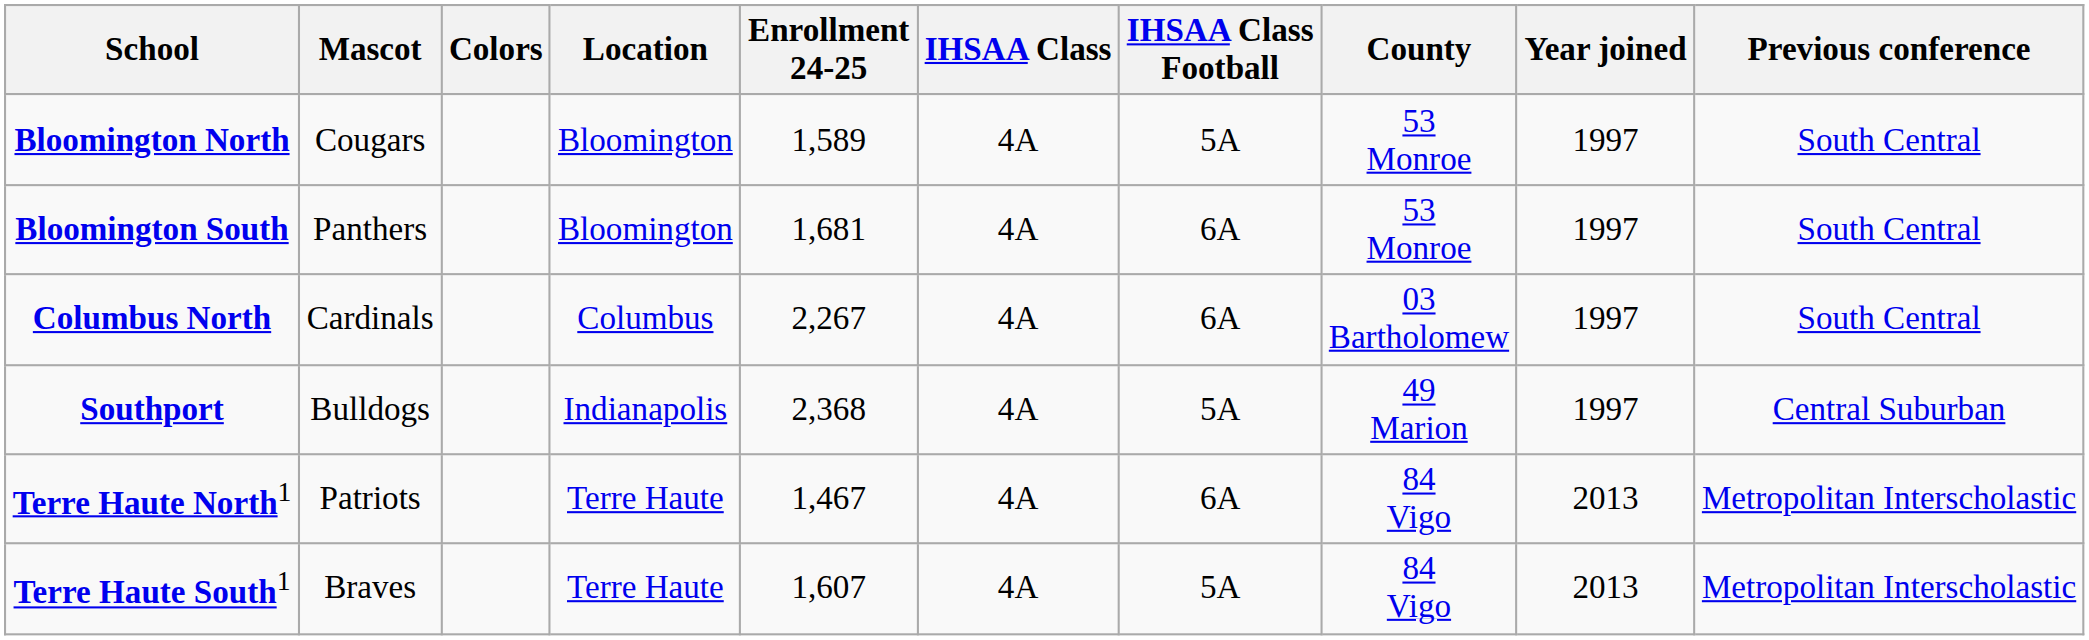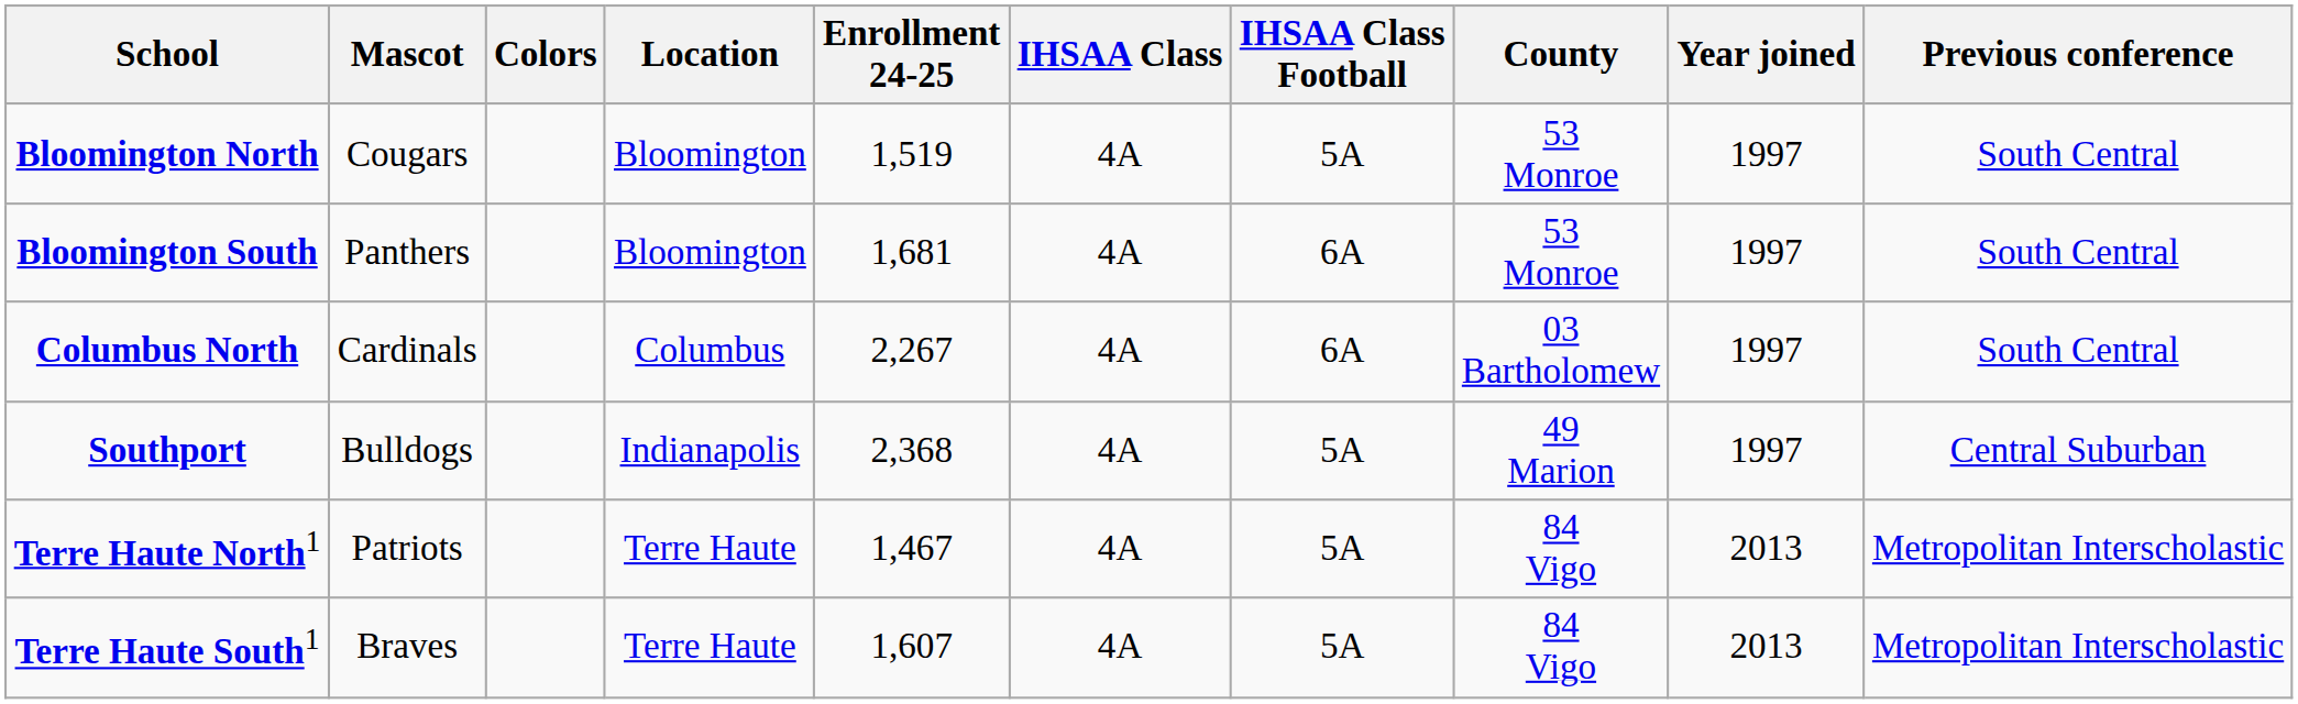Bloomington North | Enrollment 24-25: 1,589 -> 1,519
Terre Haute North1 | IHSAA Class Football: 6A -> 5A
